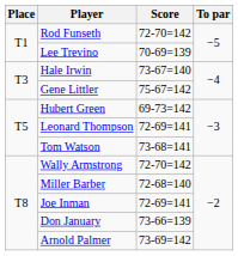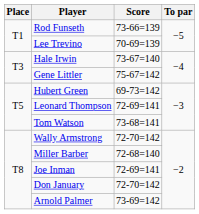Rod Funseth | Score: 72-70=142 -> 73-66=139
Don January | Score: 73-66=139 -> 72-70=142
